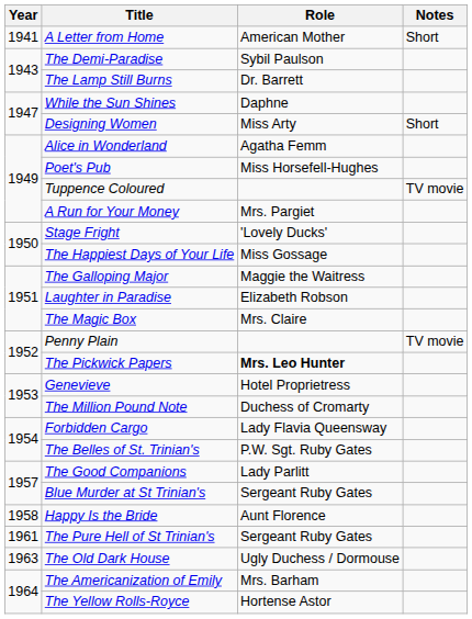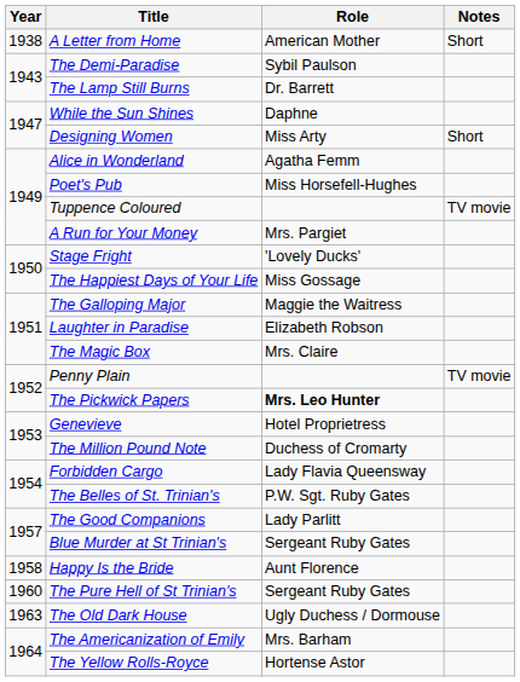A Letter from Home | Year: 1941 -> 1938
The Pure Hell of St Trinian's | Year: 1961 -> 1960
